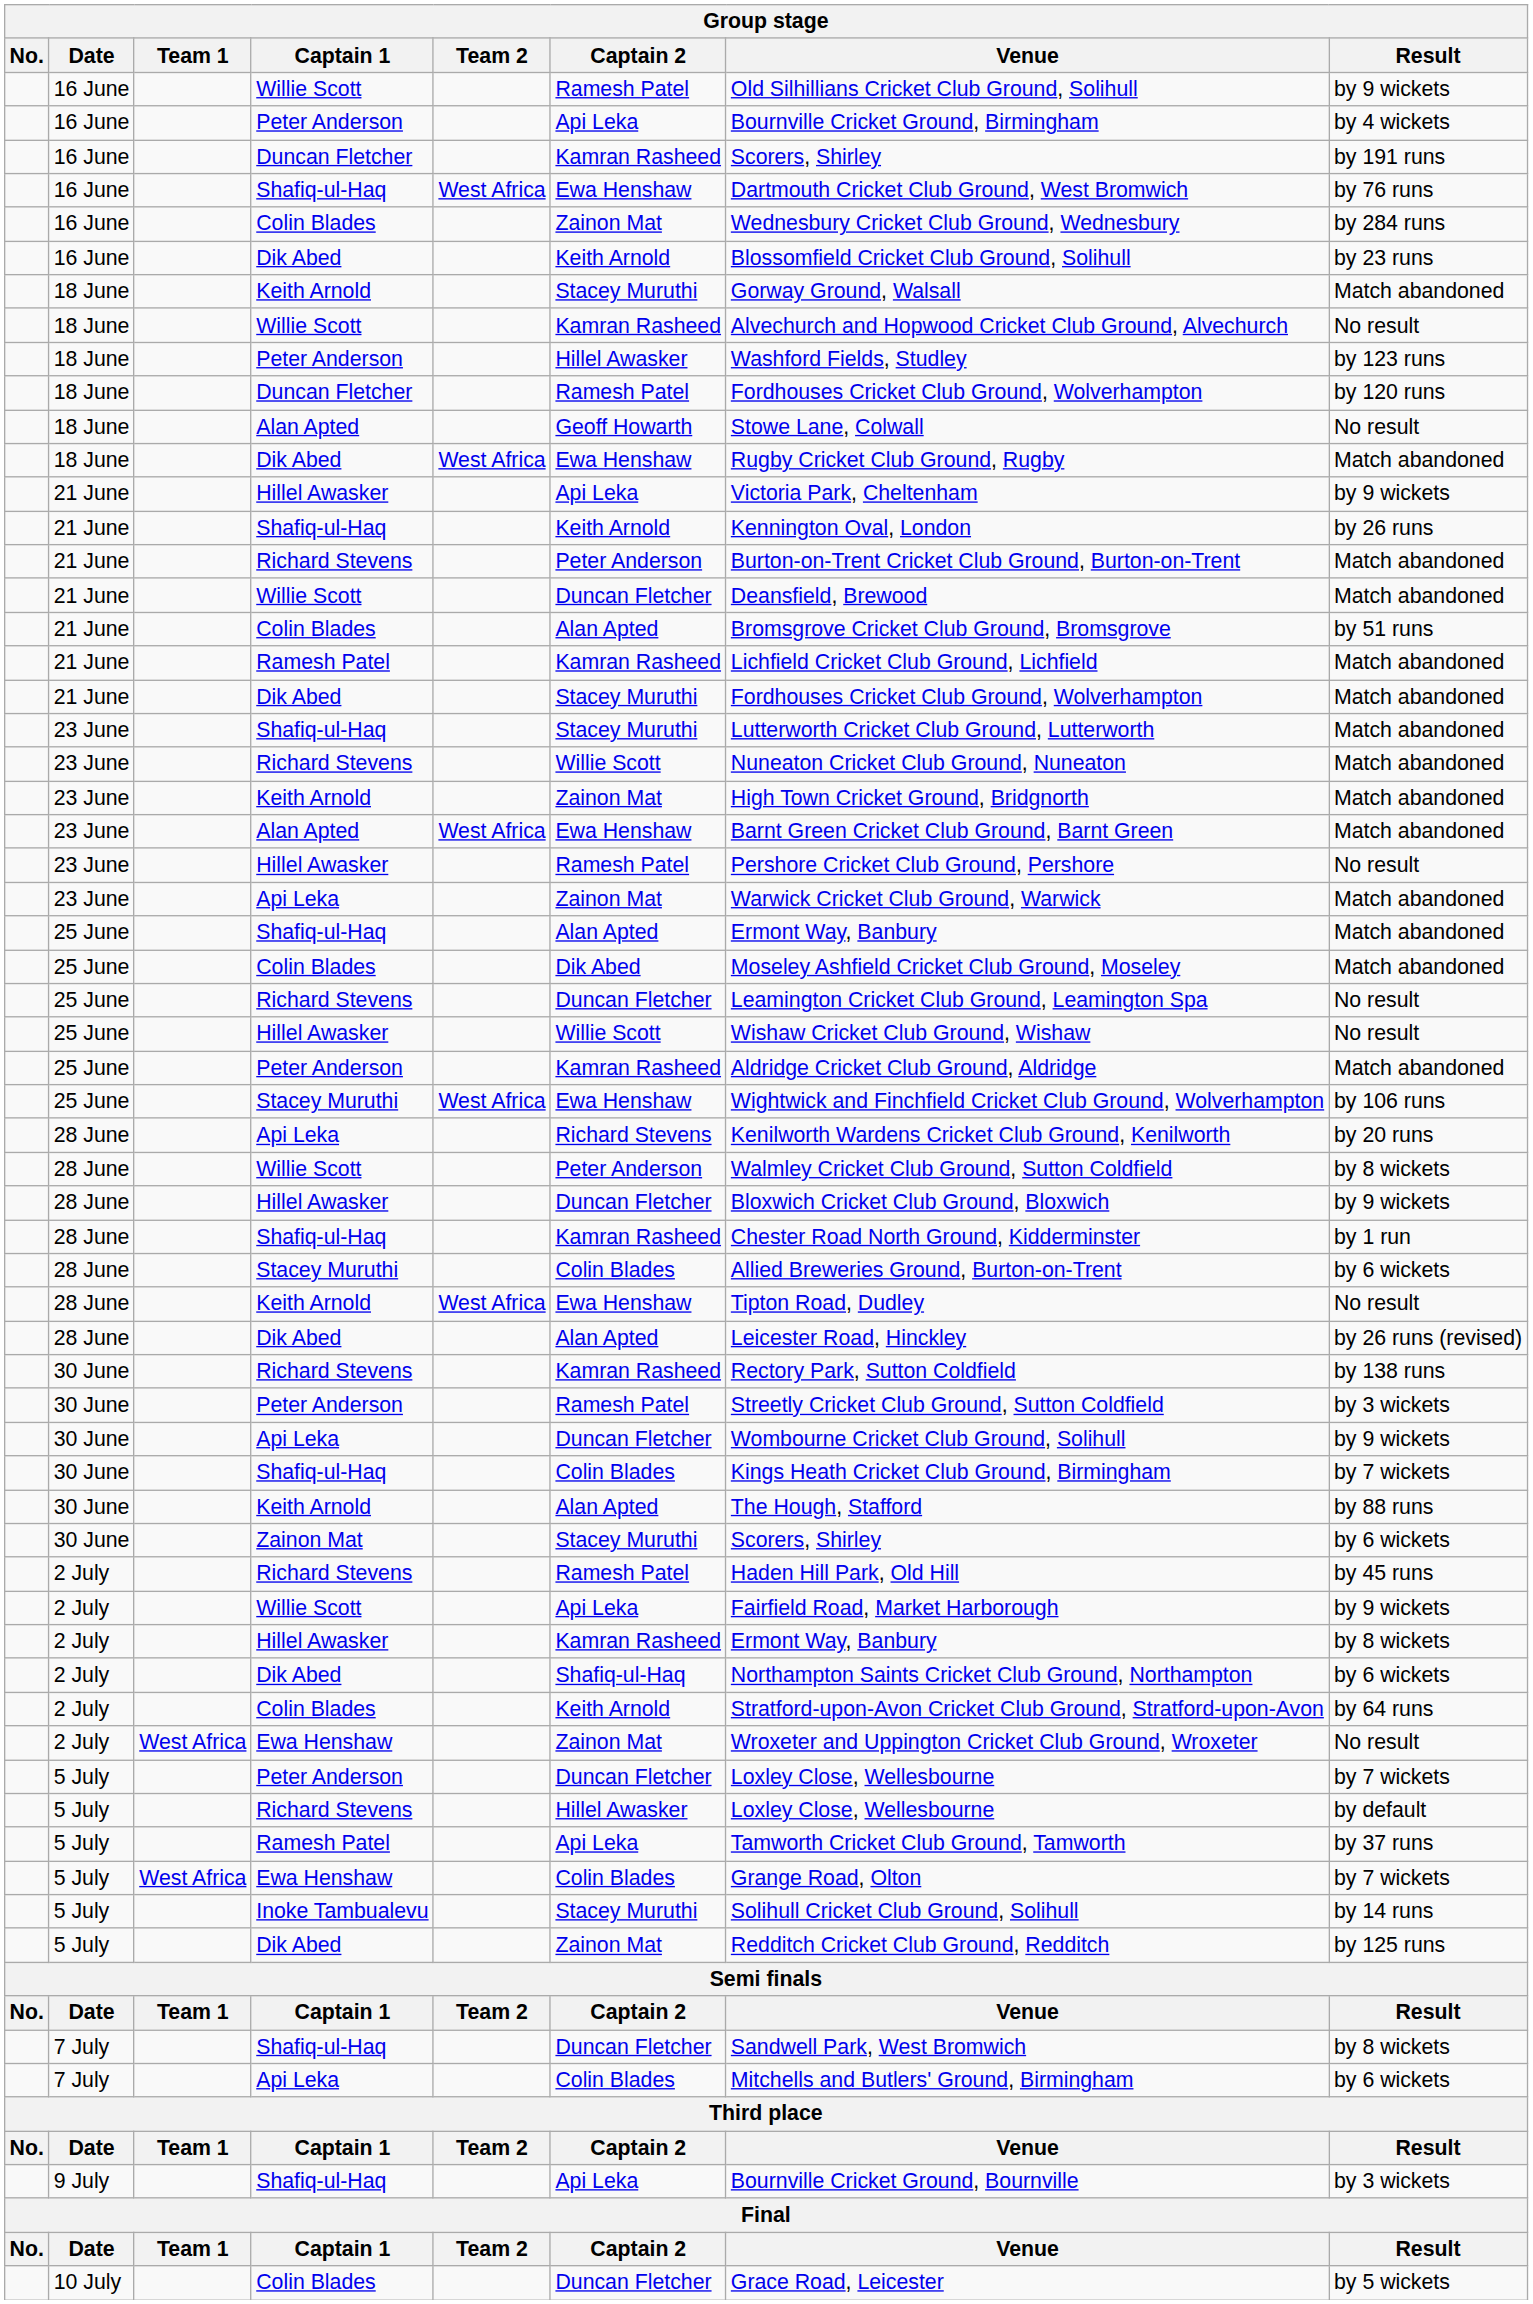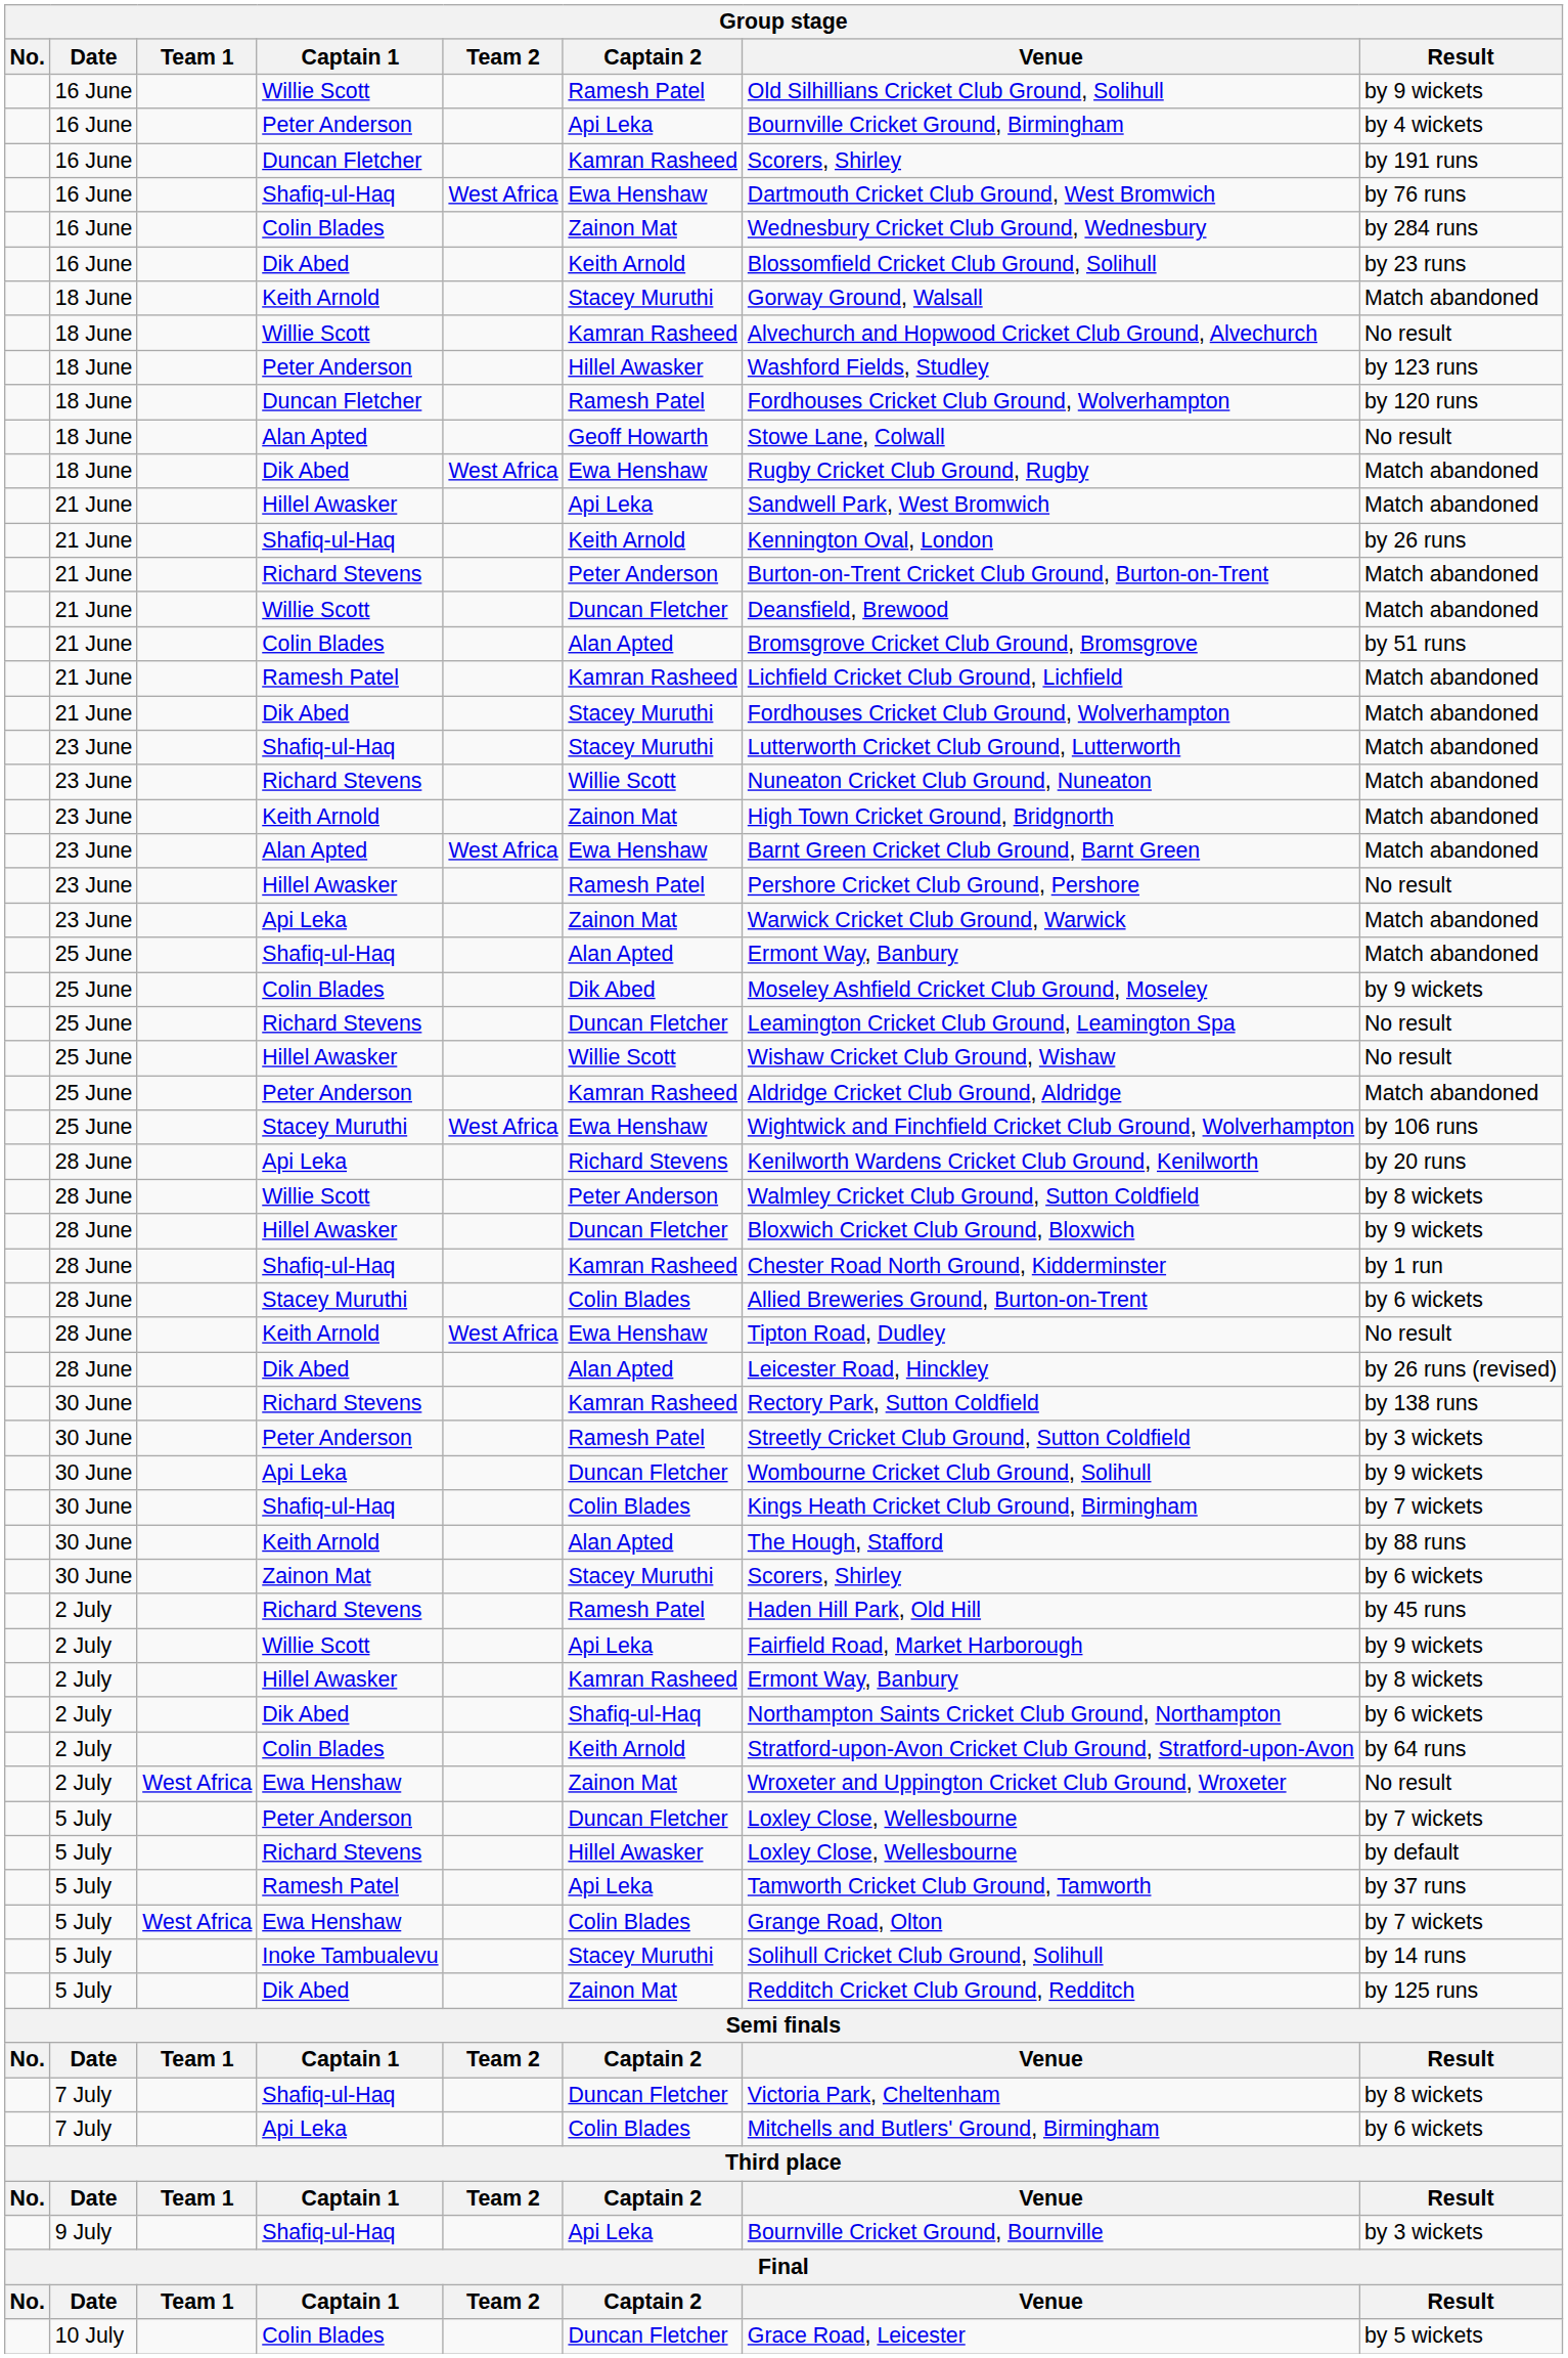21 June / Hillel Awasker | Venue: Victoria Park, Cheltenham -> Sandwell Park, West Bromwich
21 June / Hillel Awasker | Result: by 9 wickets -> Match abandoned
25 June / Colin Blades | Result: Match abandoned -> by 9 wickets
7 July / Shafiq-ul-Haq | Venue: Sandwell Park, West Bromwich -> Victoria Park, Cheltenham
